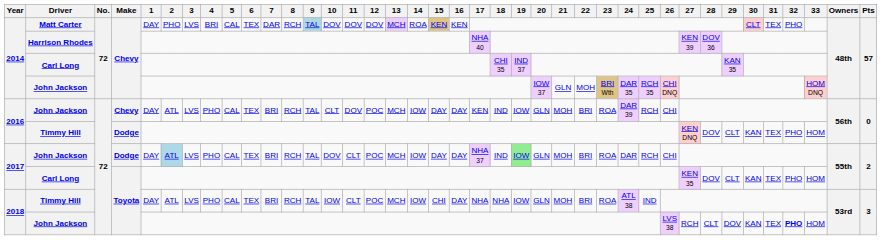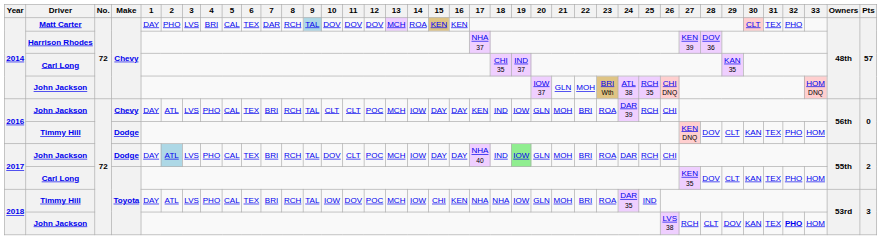Harrison Rhodes | 17: NHA 40 -> NHA 37
2014 / John Jackson | 24: DAR 35 -> ATL 38
2016 / John Jackson | 11: DOV -> CLT
2017 / John Jackson | 17: NHA 37 -> NHA 40
2018 / Timmy Hill | 11: CLT -> DOV
2018 / Timmy Hill | 16: DAY -> KEN
2018 / Timmy Hill | 24: ATL 38 -> DAR 35
